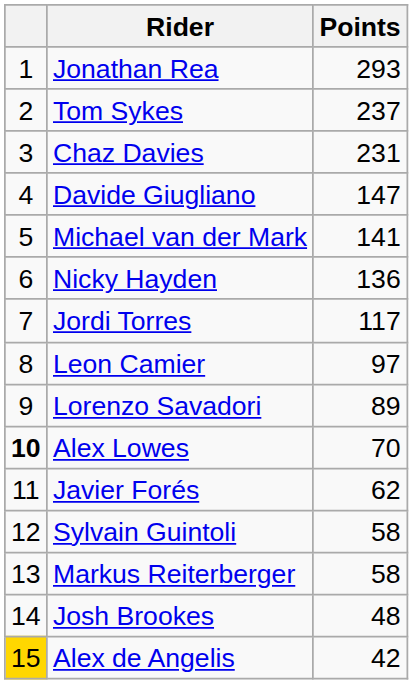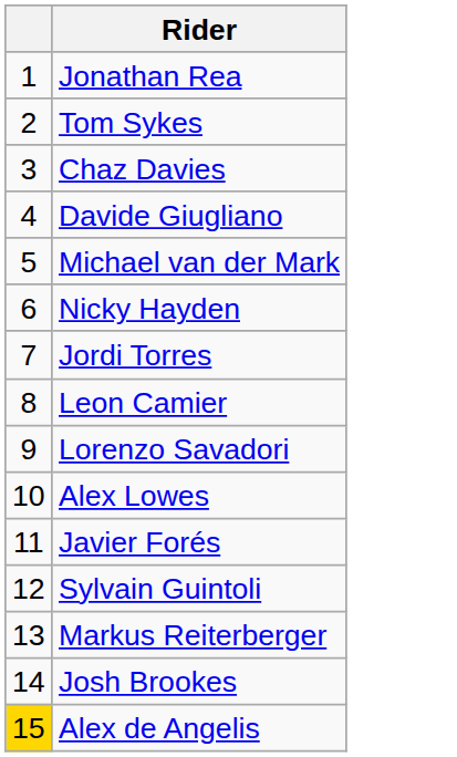- column: Points | 293 | 237 | 231 | 147 | 141 | 136 | 117 | 97 | 89 | 70 | 62 | 58 | 58 | 48 | 42
Alex Lowes | column 1: bold -> normal
